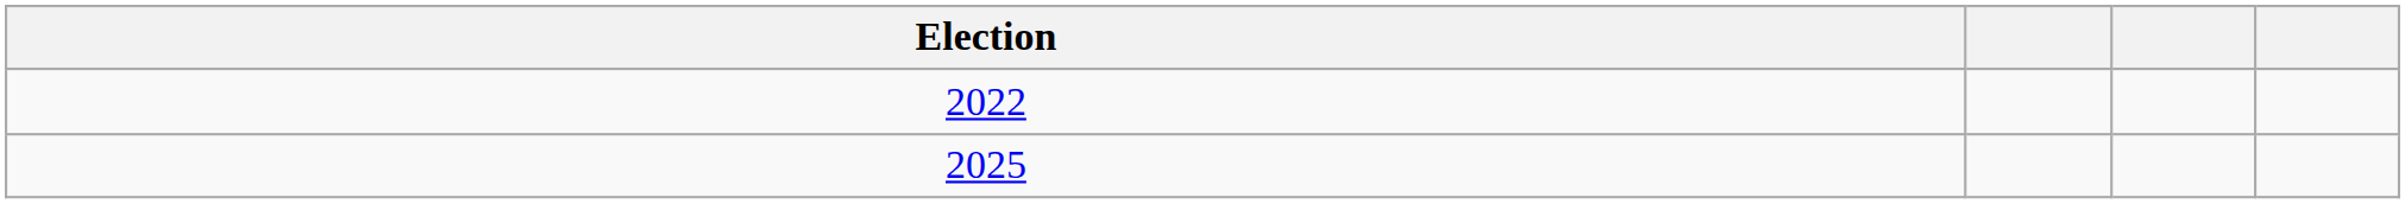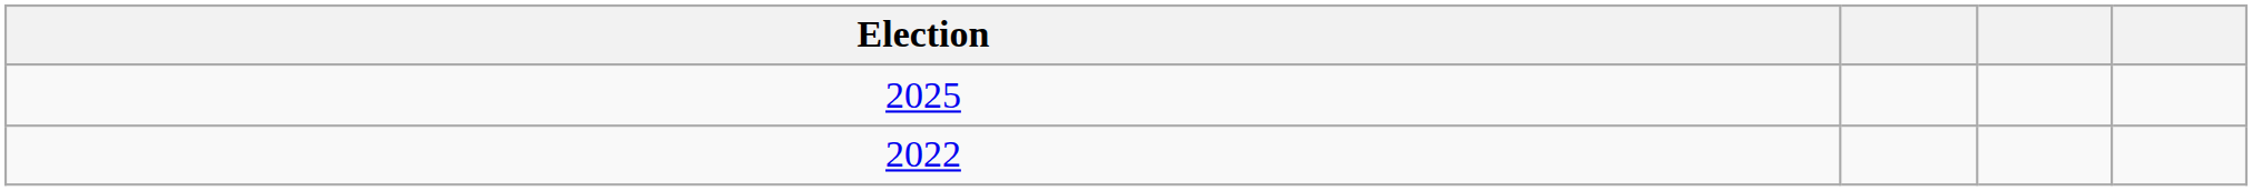rows swapped: 2022 <-> 2025
